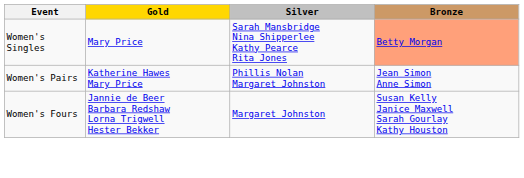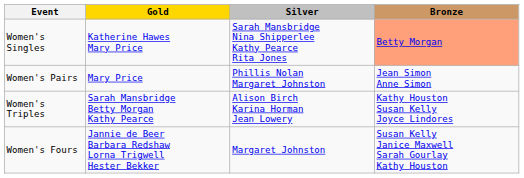Women's Singles | Gold: Mary Price -> Katherine Hawes Mary Price
Women's Pairs | Gold: Katherine Hawes Mary Price -> Mary Price
+ row: Women's Triples | Sarah Mansbridge Betty Morgan Kathy Pearce | Alison Birch Karina Horman Jean Lowery | Kathy Houston Susan Kelly Joyce Lindores
